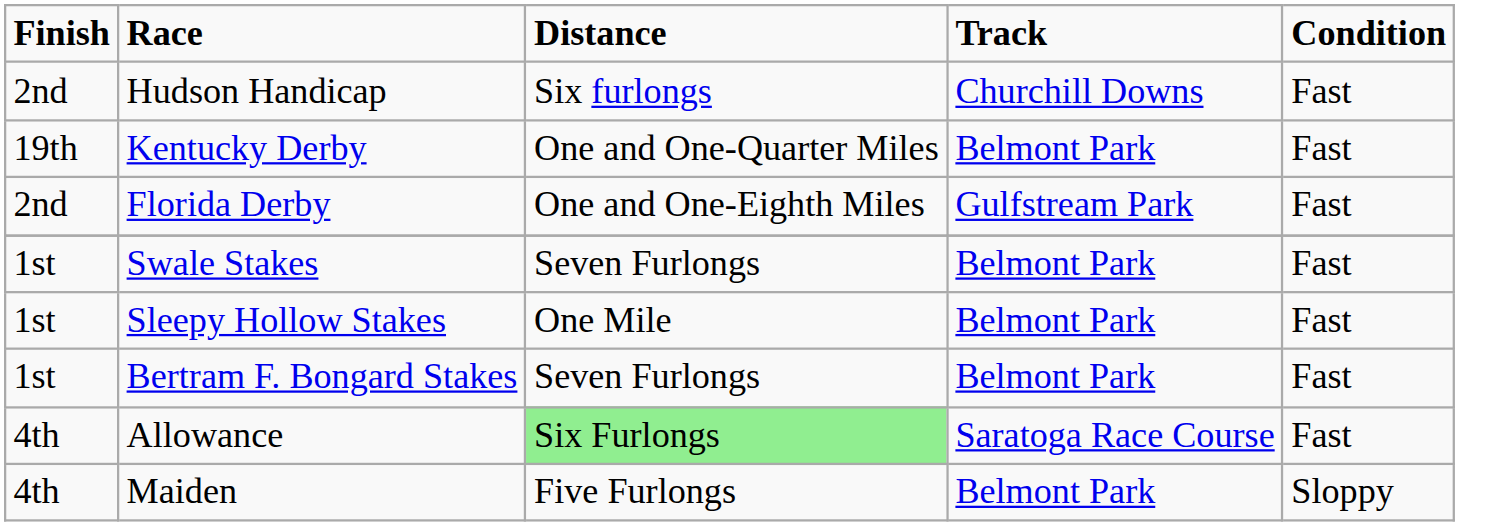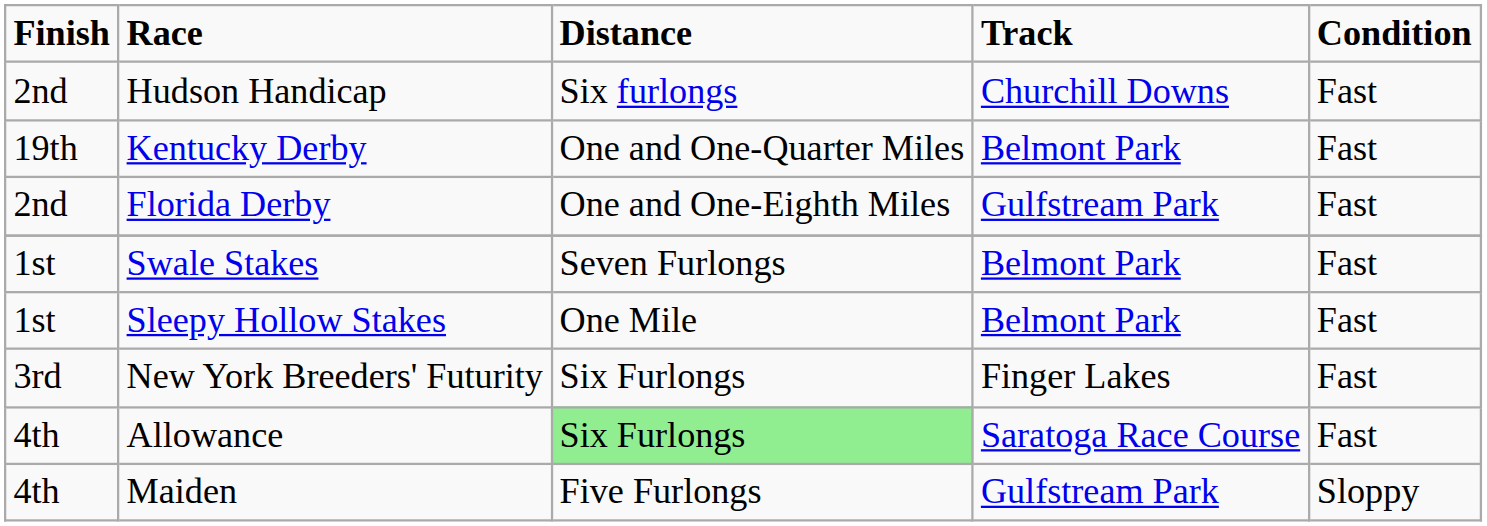- row: 1st | Bertram F. Bongard Stakes | Seven Furlongs | Belmont Park | Fast
+ row: 3rd | New York Breeders' Futurity | Six Furlongs | Finger Lakes | Fast
Maiden | Track: Belmont Park -> Gulfstream Park
